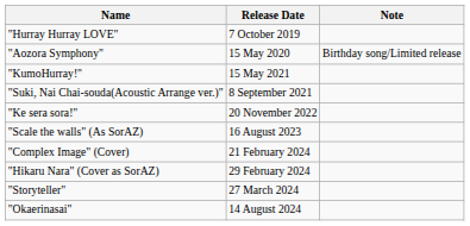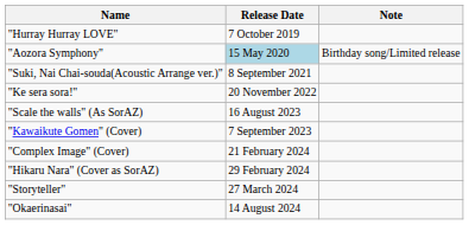"Aozora Symphony" | Release Date: no background -> lightblue background
- row: "KumoHurray!" | 15 May 2021
+ row: "Kawaikute Gomen" (Cover) | 7 September 2023
